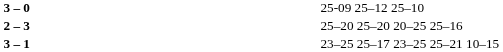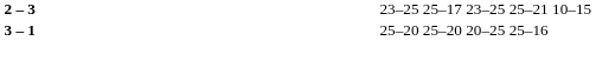- row: 3 – 0 | 25-09 25–12 25–10
2 – 3 | column 4: 25–20 25–20 20–25 25–16 -> 23–25 25–17 23–25 25–21 10–15
3 – 1 | column 4: 23–25 25–17 23–25 25–21 10–15 -> 25–20 25–20 20–25 25–16
